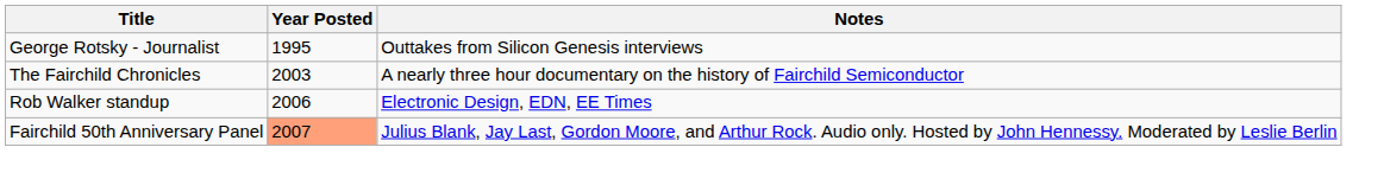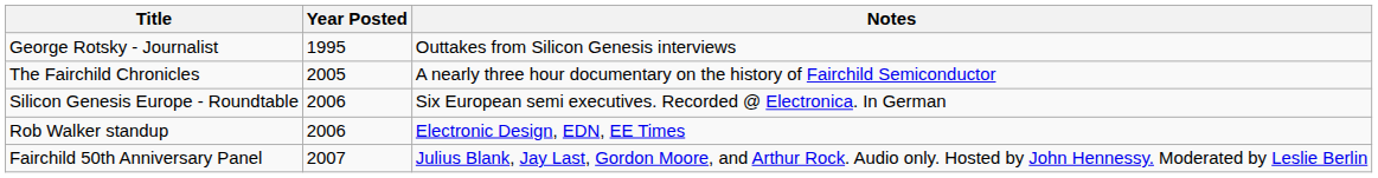The Fairchild Chronicles | Year Posted: 2003 -> 2005
+ row: Silicon Genesis Europe - Roundtable | 2006 | Six European semi executives. Recorded @ Electronica. In German
Fairchild 50th Anniversary Panel | Year Posted: lightsalmon background -> no background
